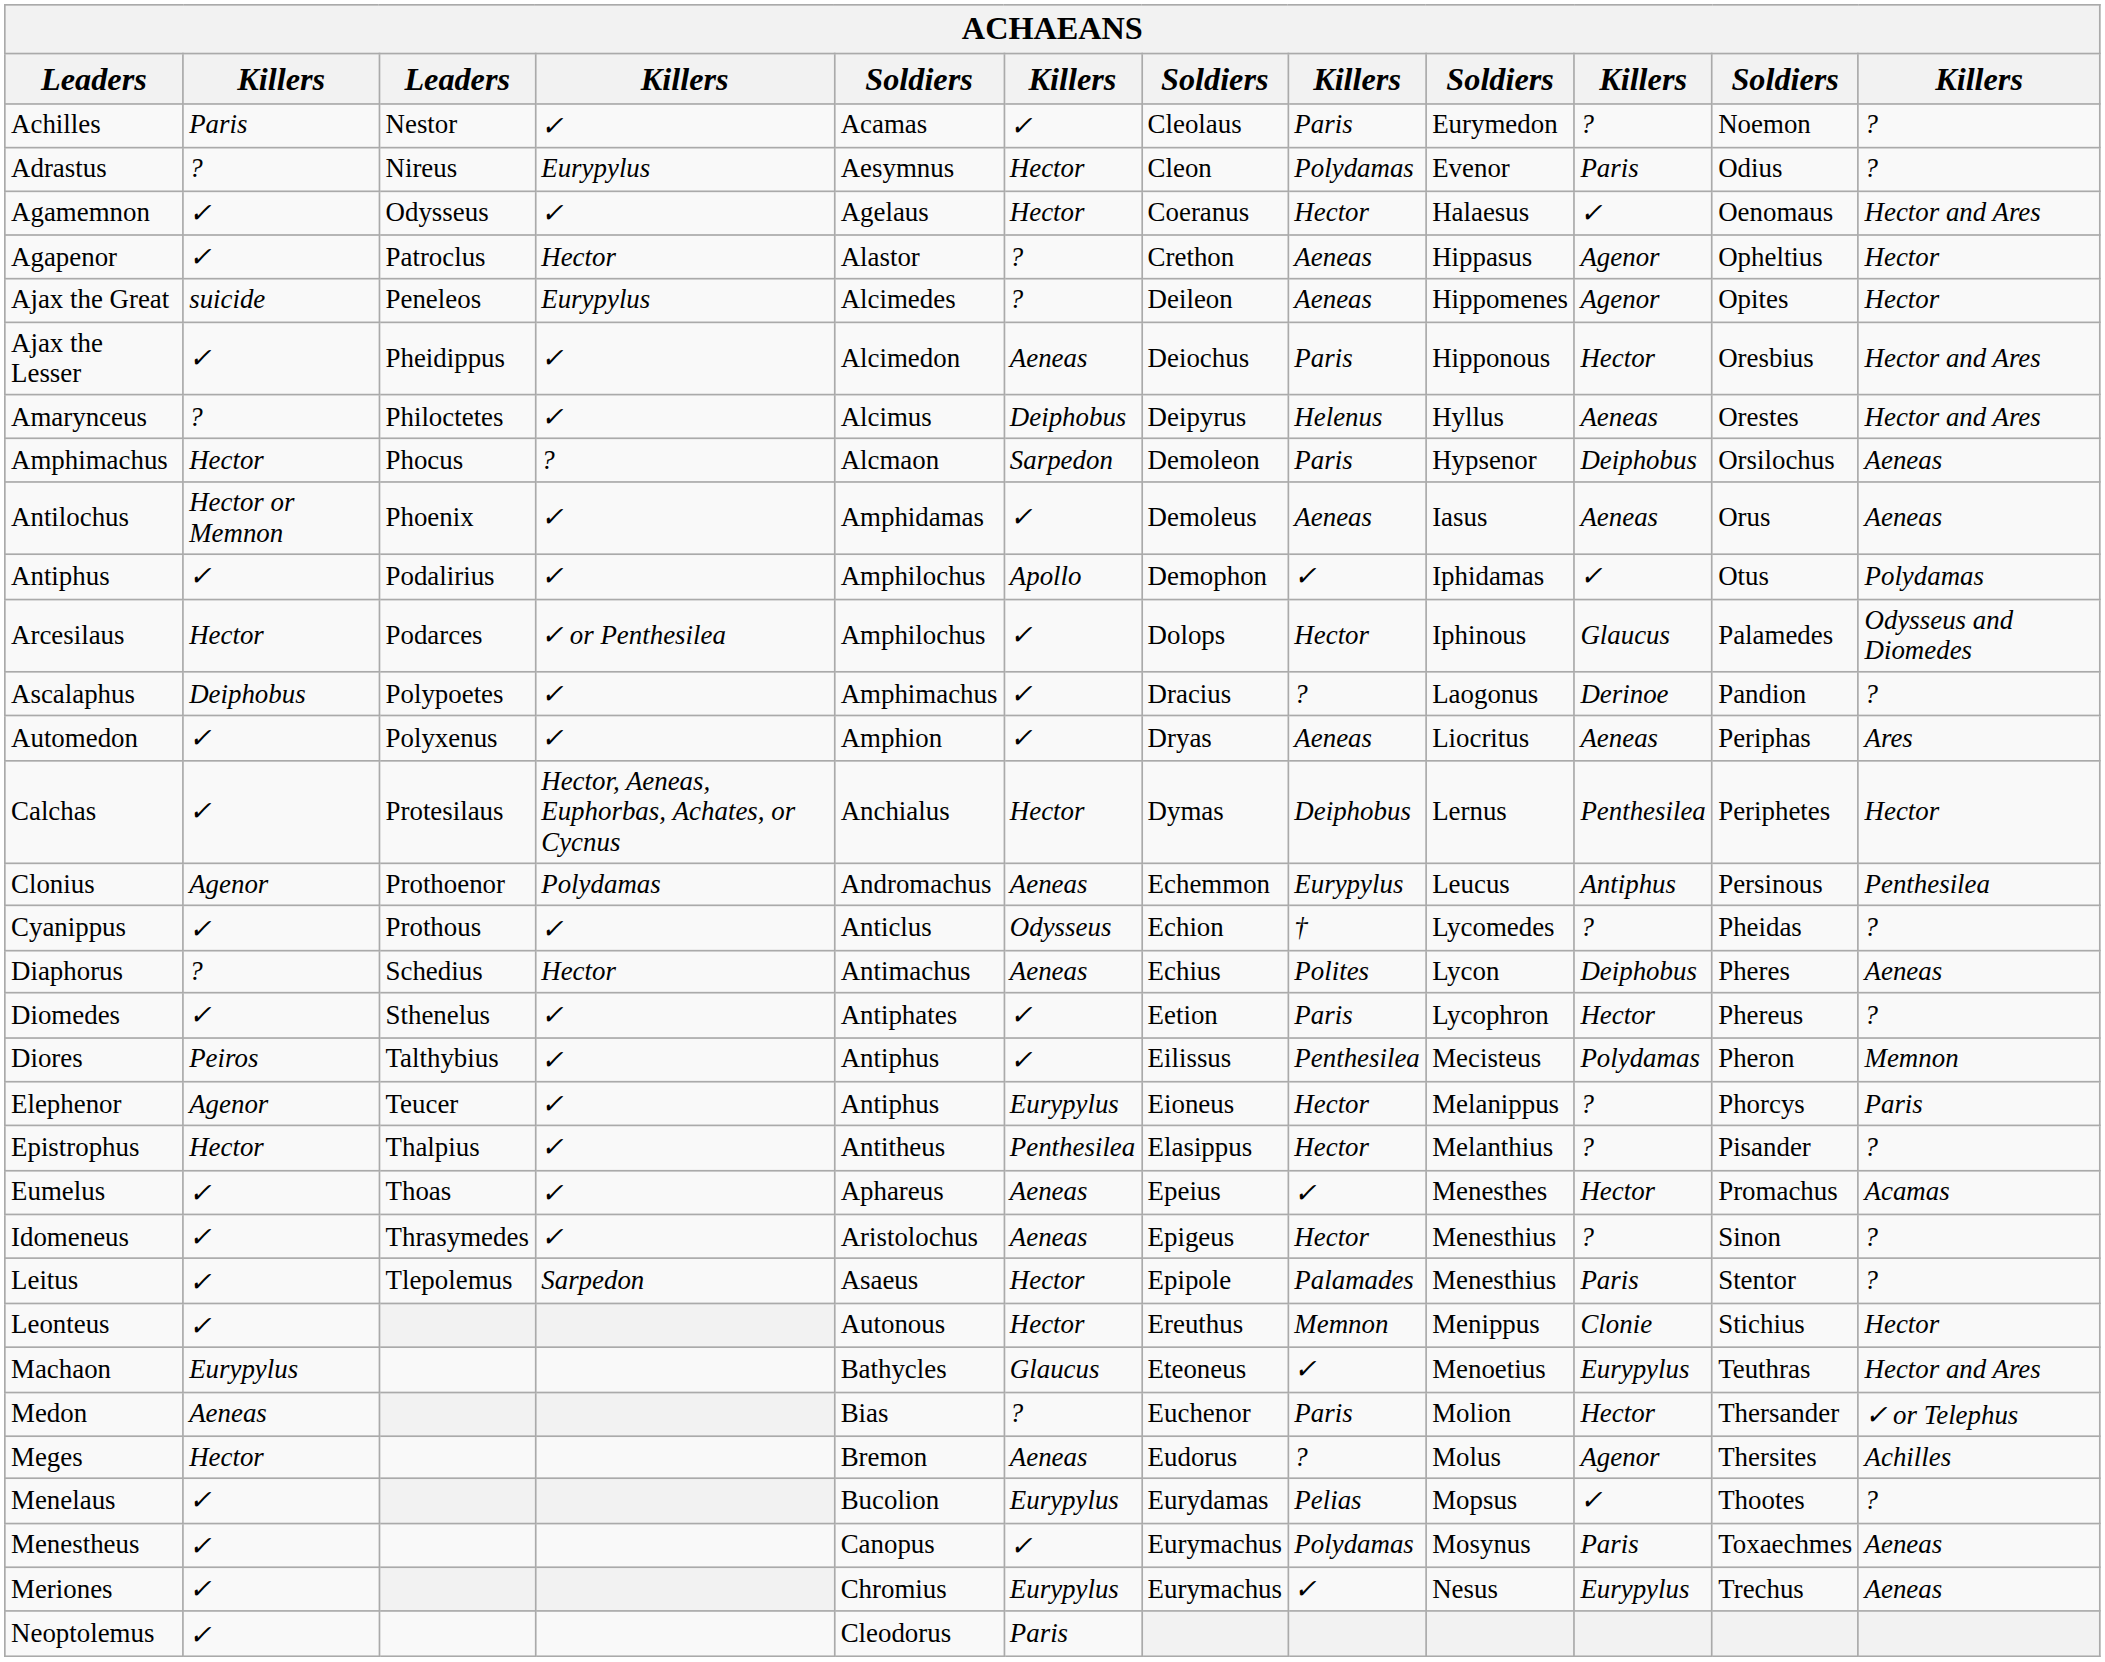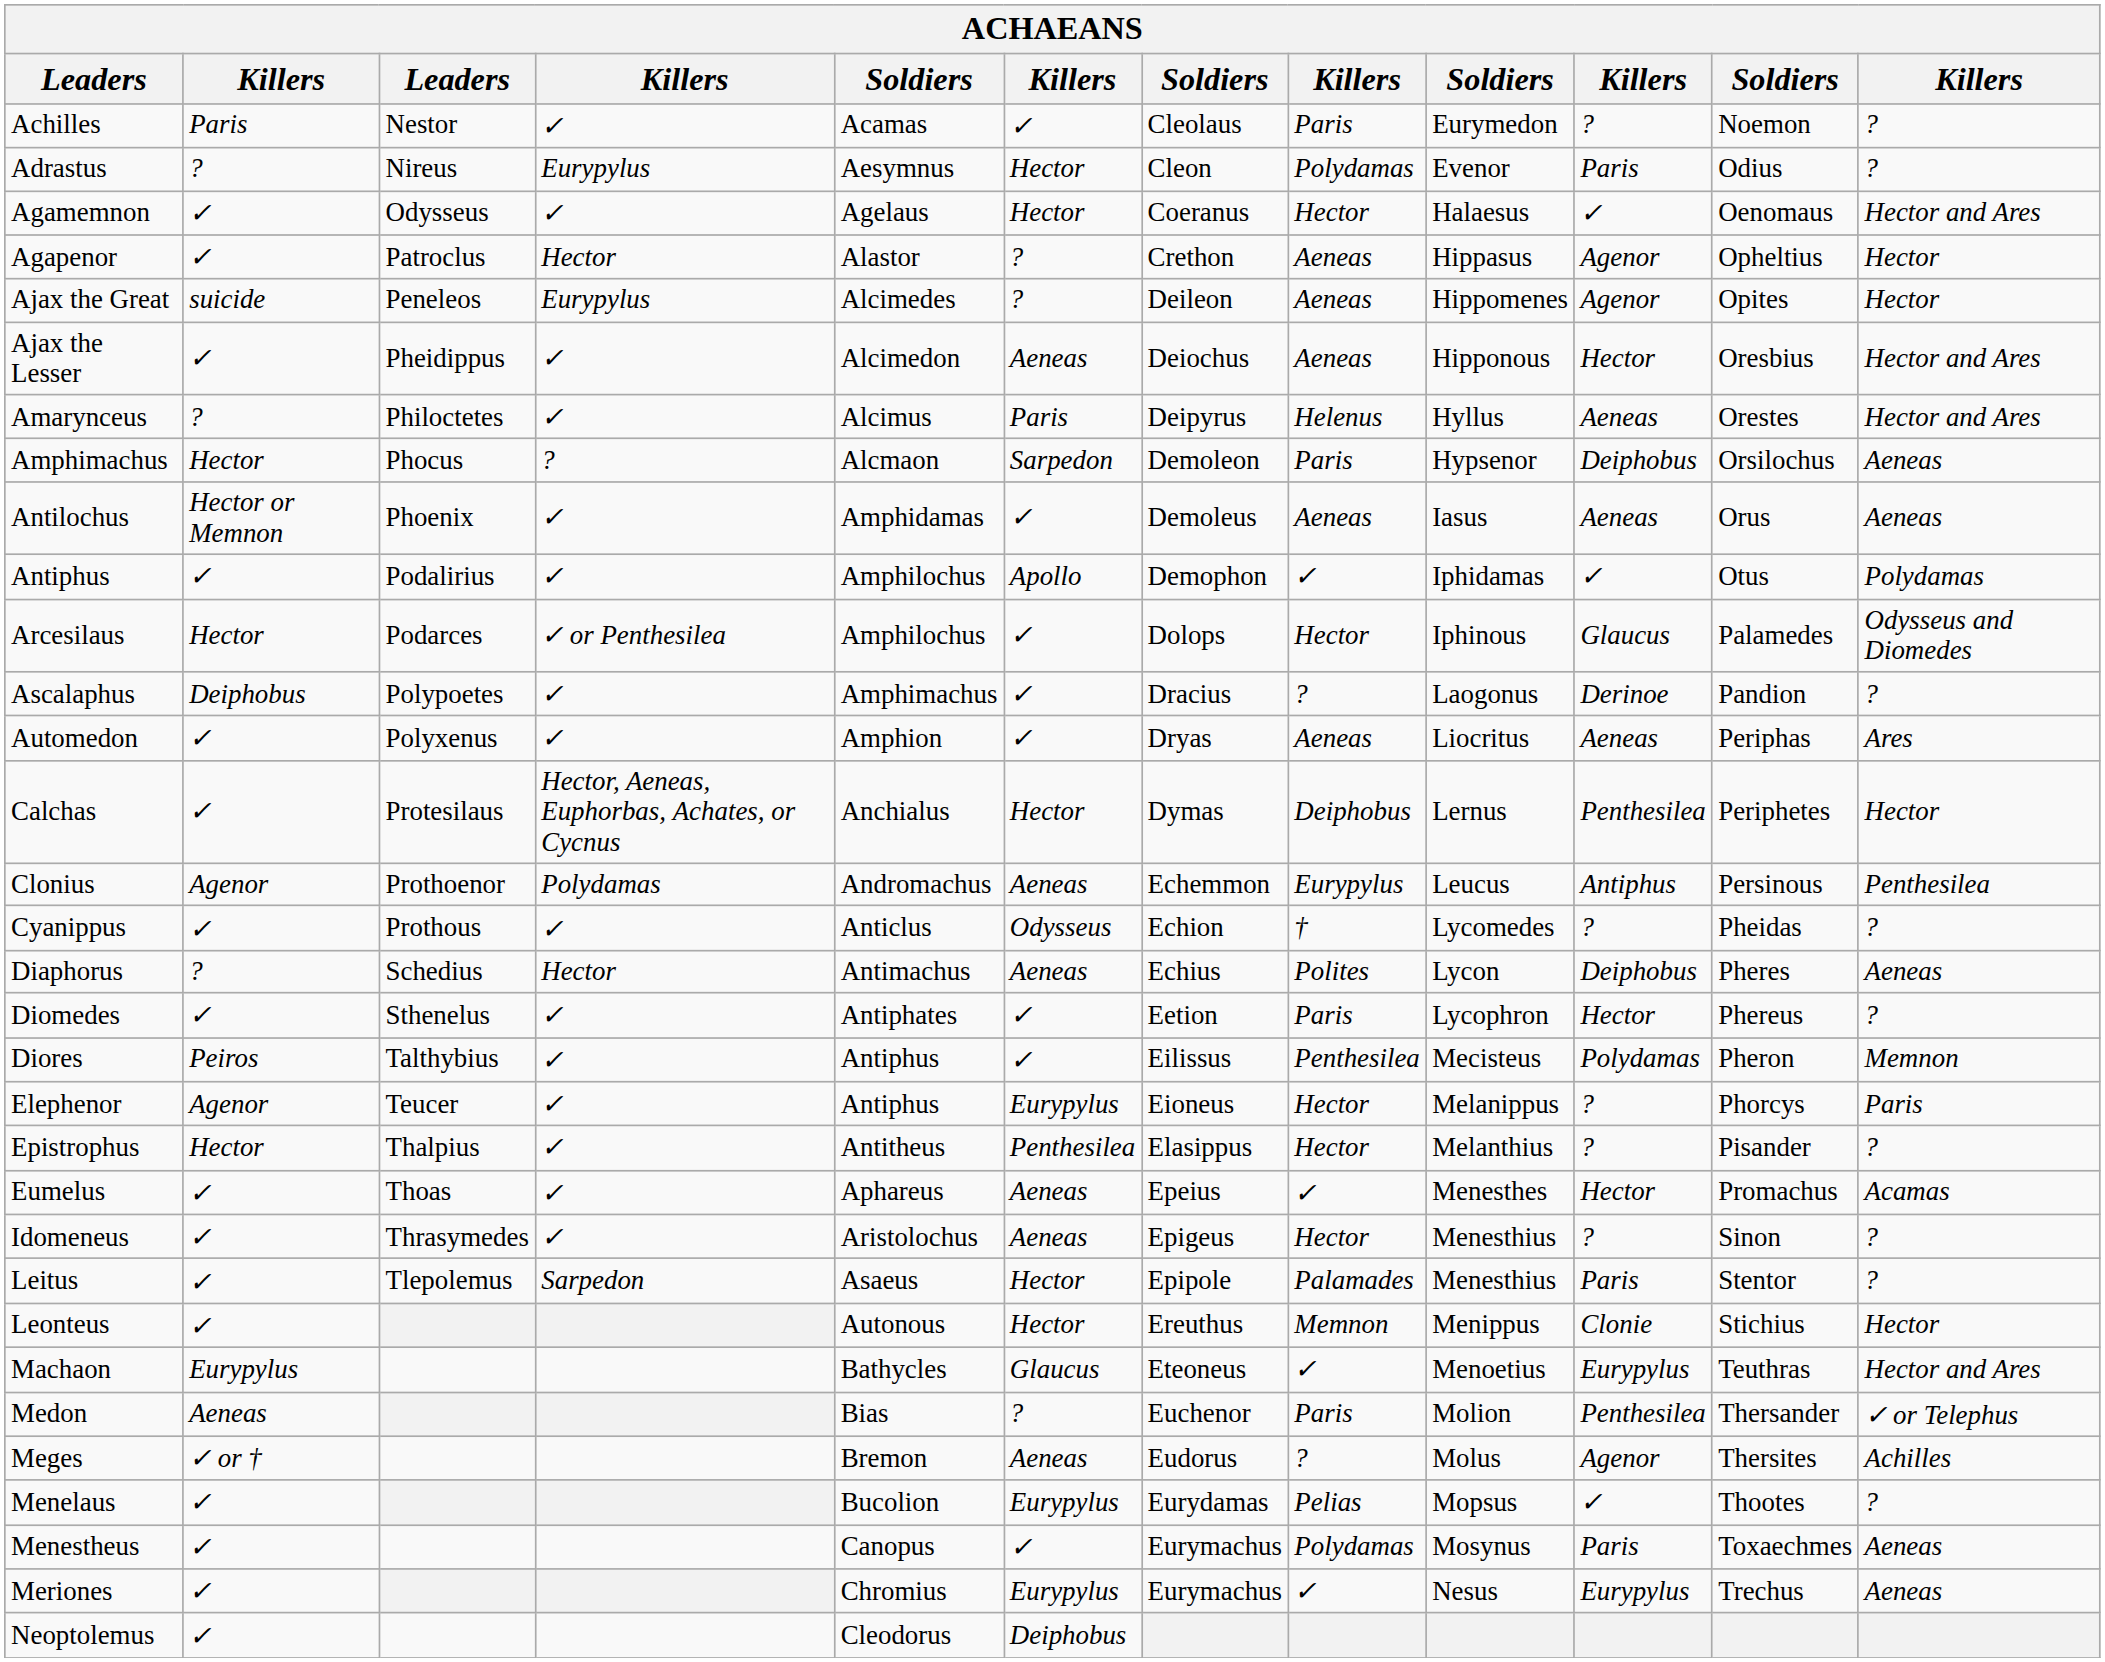Ajax the Lesser | column 8: Paris -> Aeneas
Amarynceus | column 6: Deiphobus -> Paris
Medon | column 10: Hector -> Penthesilea
Meges | column 2: Hector -> ✓ or †
Neoptolemus | column 6: Paris -> Deiphobus
